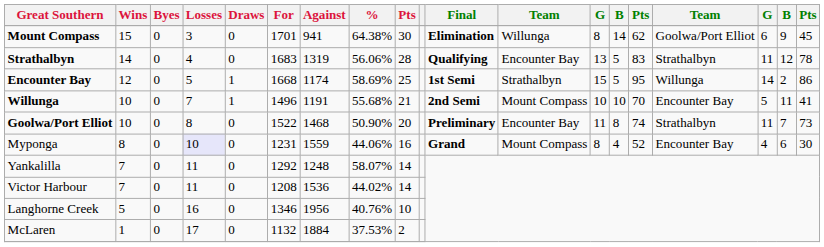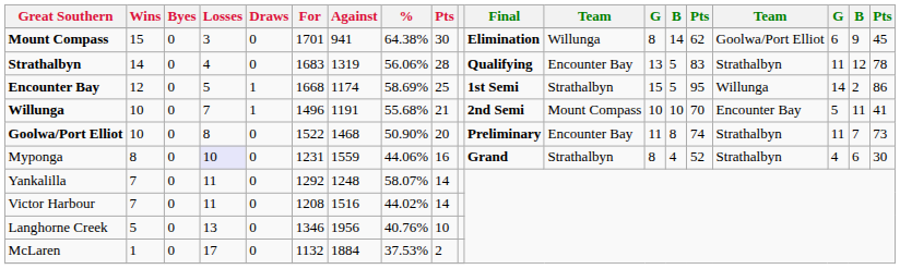Myponga | column 12: Mount Compass -> Strathalbyn
Myponga | column 16: Encounter Bay -> Strathalbyn
Victor Harbour | Against: 1536 -> 1516
Langhorne Creek | Losses: 16 -> 13
